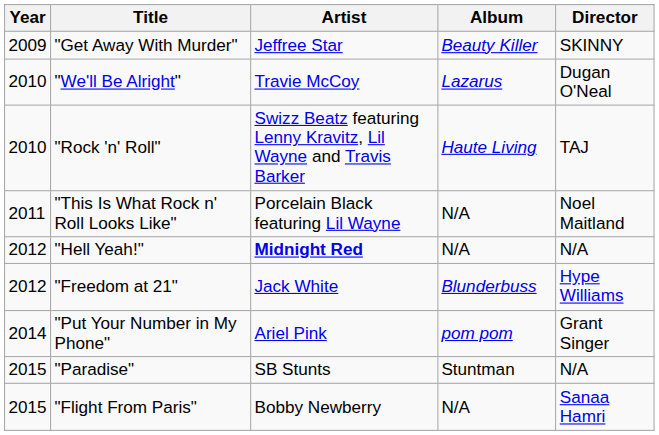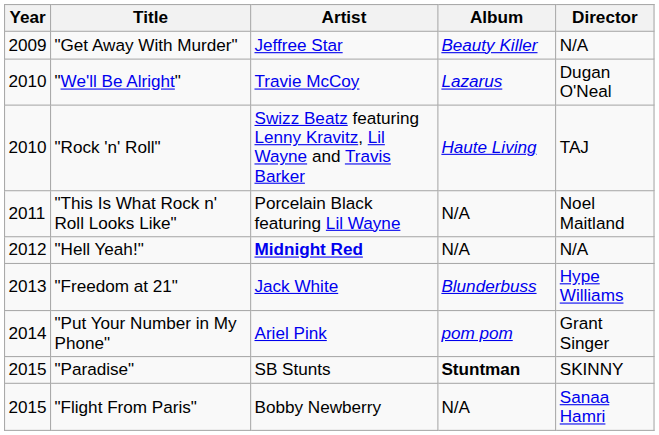"Get Away With Murder" | Director: SKINNY -> N/A
"Freedom at 21" | Year: 2012 -> 2013
"Paradise" | Album: normal -> bold
"Paradise" | Director: N/A -> SKINNY
